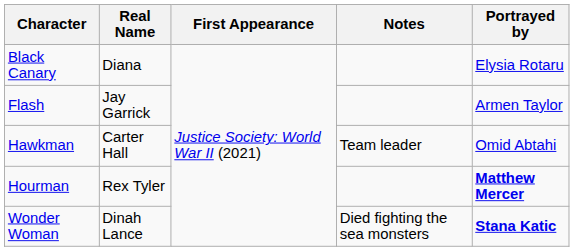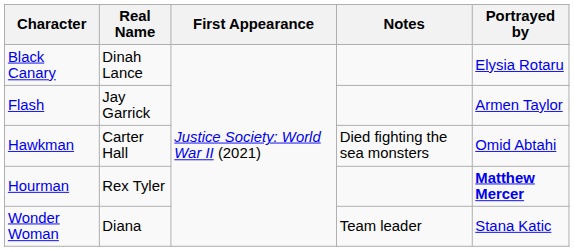Black Canary | Real Name: Diana -> Dinah Lance
Hawkman | Notes: Team leader -> Died fighting the sea monsters
Wonder Woman | Real Name: Dinah Lance -> Diana
Wonder Woman | Notes: Died fighting the sea monsters -> Team leader
Wonder Woman | Portrayed by: bold -> normal
